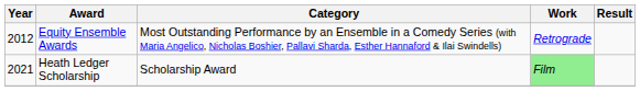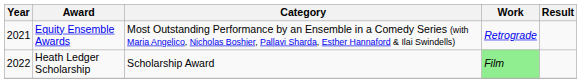Equity Ensemble Awards | Year: 2012 -> 2021
Heath Ledger Scholarship | Year: 2021 -> 2022
